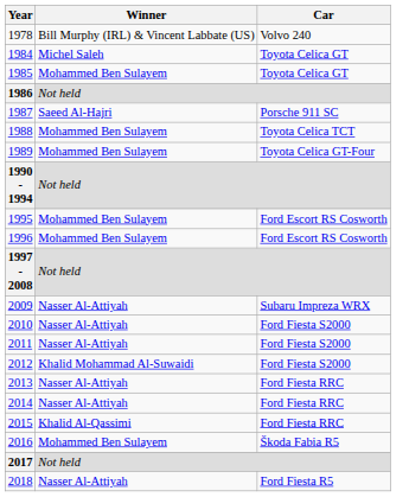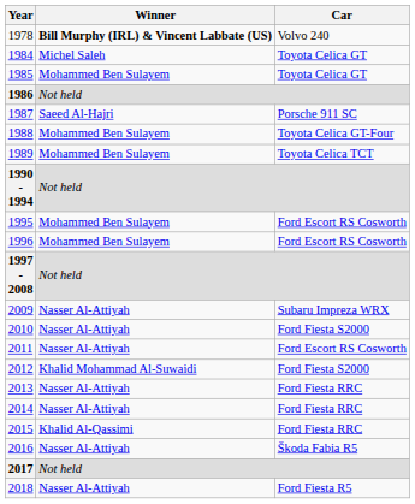1978 | Winner: normal -> bold
1988 | Car: Toyota Celica TCT -> Toyota Celica GT-Four
1989 | Car: Toyota Celica GT-Four -> Toyota Celica TCT
2011 | Car: Ford Fiesta S2000 -> Ford Escort RS Cosworth
2016 | Winner: Mohammed Ben Sulayem -> Nasser Al-Attiyah
